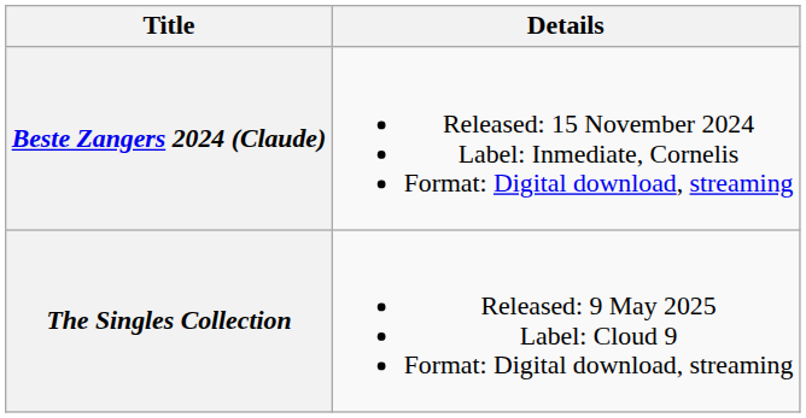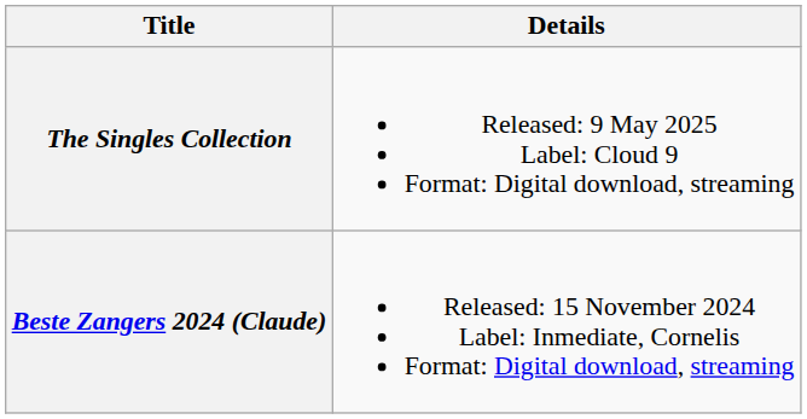rows swapped: Beste Zangers 2024 (Claude) <-> The Singles Collection
